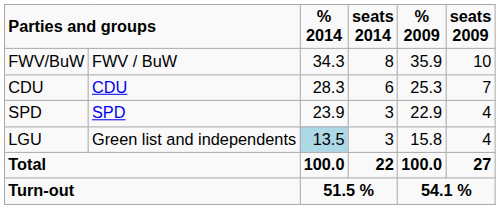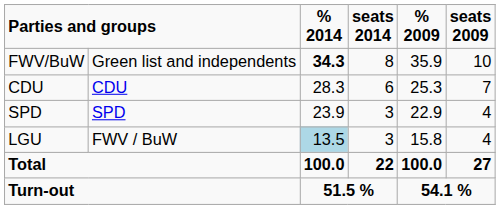FWV/BuW | column 2: FWV / BuW -> Green list and independents
FWV/BuW | % 2014: normal -> bold
LGU | column 2: Green list and independents -> FWV / BuW
